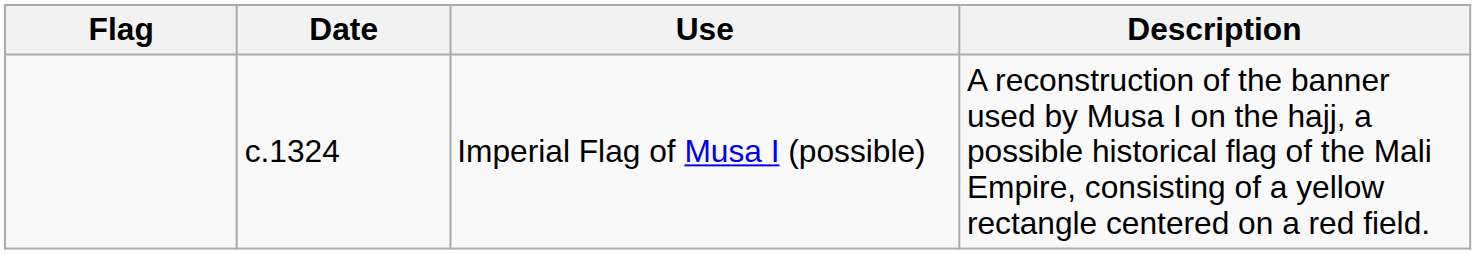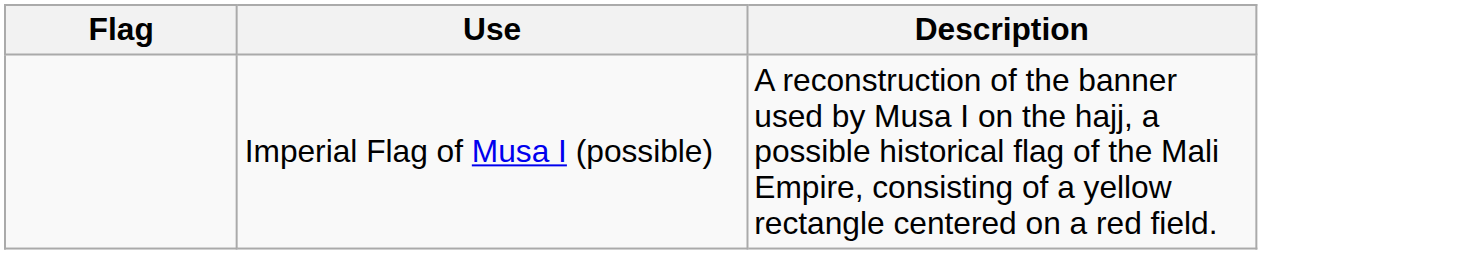- column: Date | c.1324
